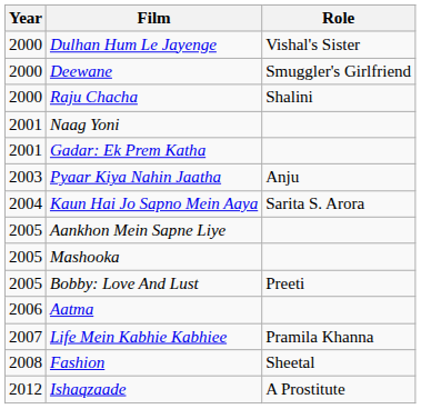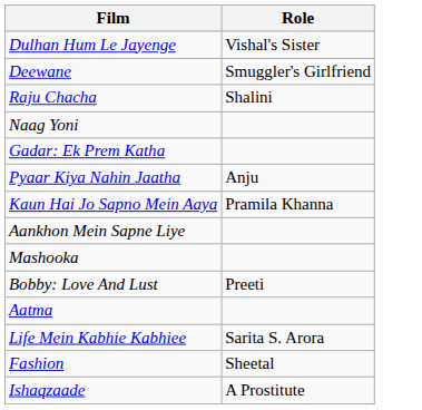- column: Year | 2000 | 2000 | 2000 | 2001 | 2001 | 2003 | 2004 | 2005 | 2005 | 2005 | 2006 | 2007 | 2008 | 2012
Kaun Hai Jo Sapno Mein Aaya | Role: Sarita S. Arora -> Pramila Khanna
Life Mein Kabhie Kabhiee | Role: Pramila Khanna -> Sarita S. Arora
